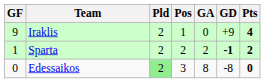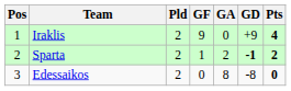columns swapped: Pos <-> GF
Edessaikos | Pld: lightgreen background -> no background
